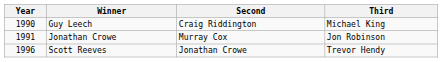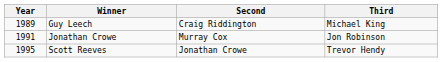Guy Leech | Year: 1990 -> 1989
Scott Reeves | Year: 1996 -> 1995
